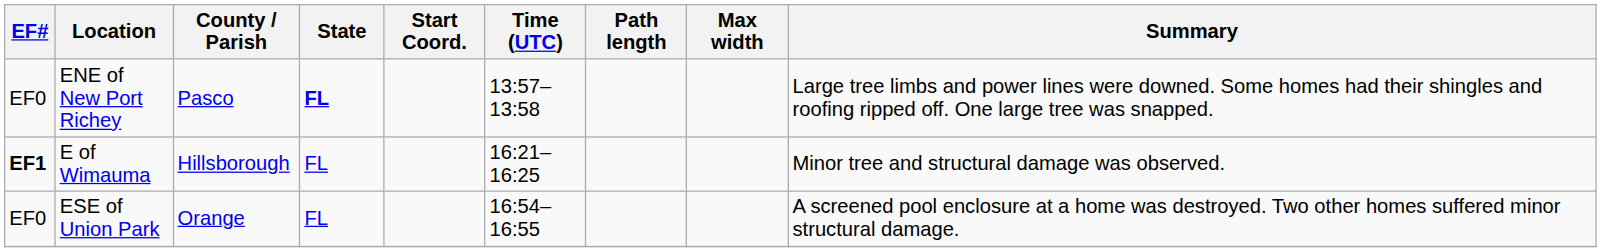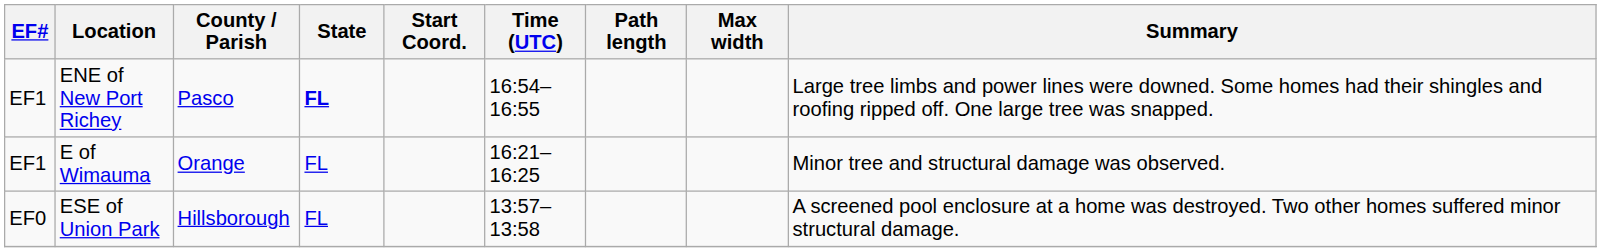ENE of New Port Richey | EF#: EF0 -> EF1
ENE of New Port Richey | Time (UTC): 13:57–13:58 -> 16:54–16:55
E of Wimauma | EF#: bold -> normal
E of Wimauma | County / Parish: Hillsborough -> Orange
ESE of Union Park | County / Parish: Orange -> Hillsborough
ESE of Union Park | Time (UTC): 16:54–16:55 -> 13:57–13:58
